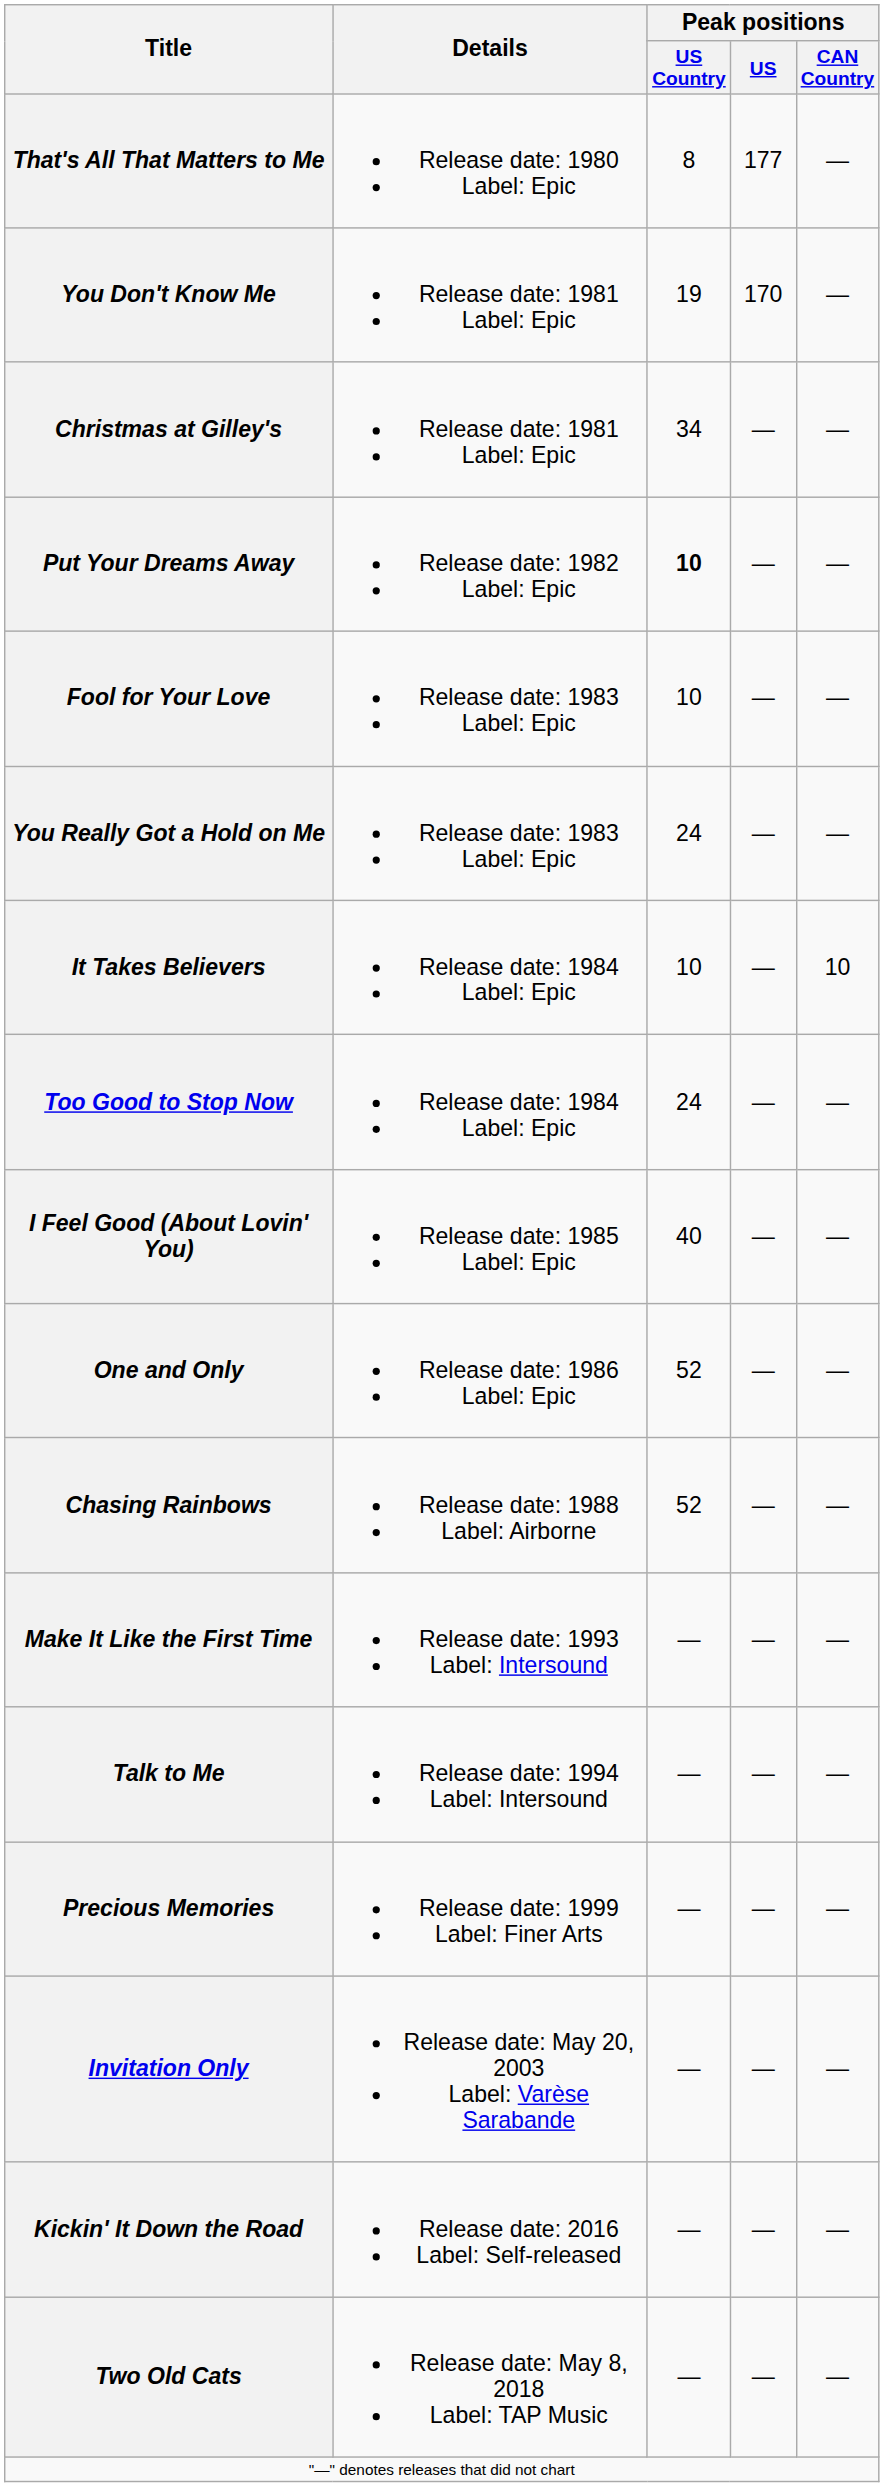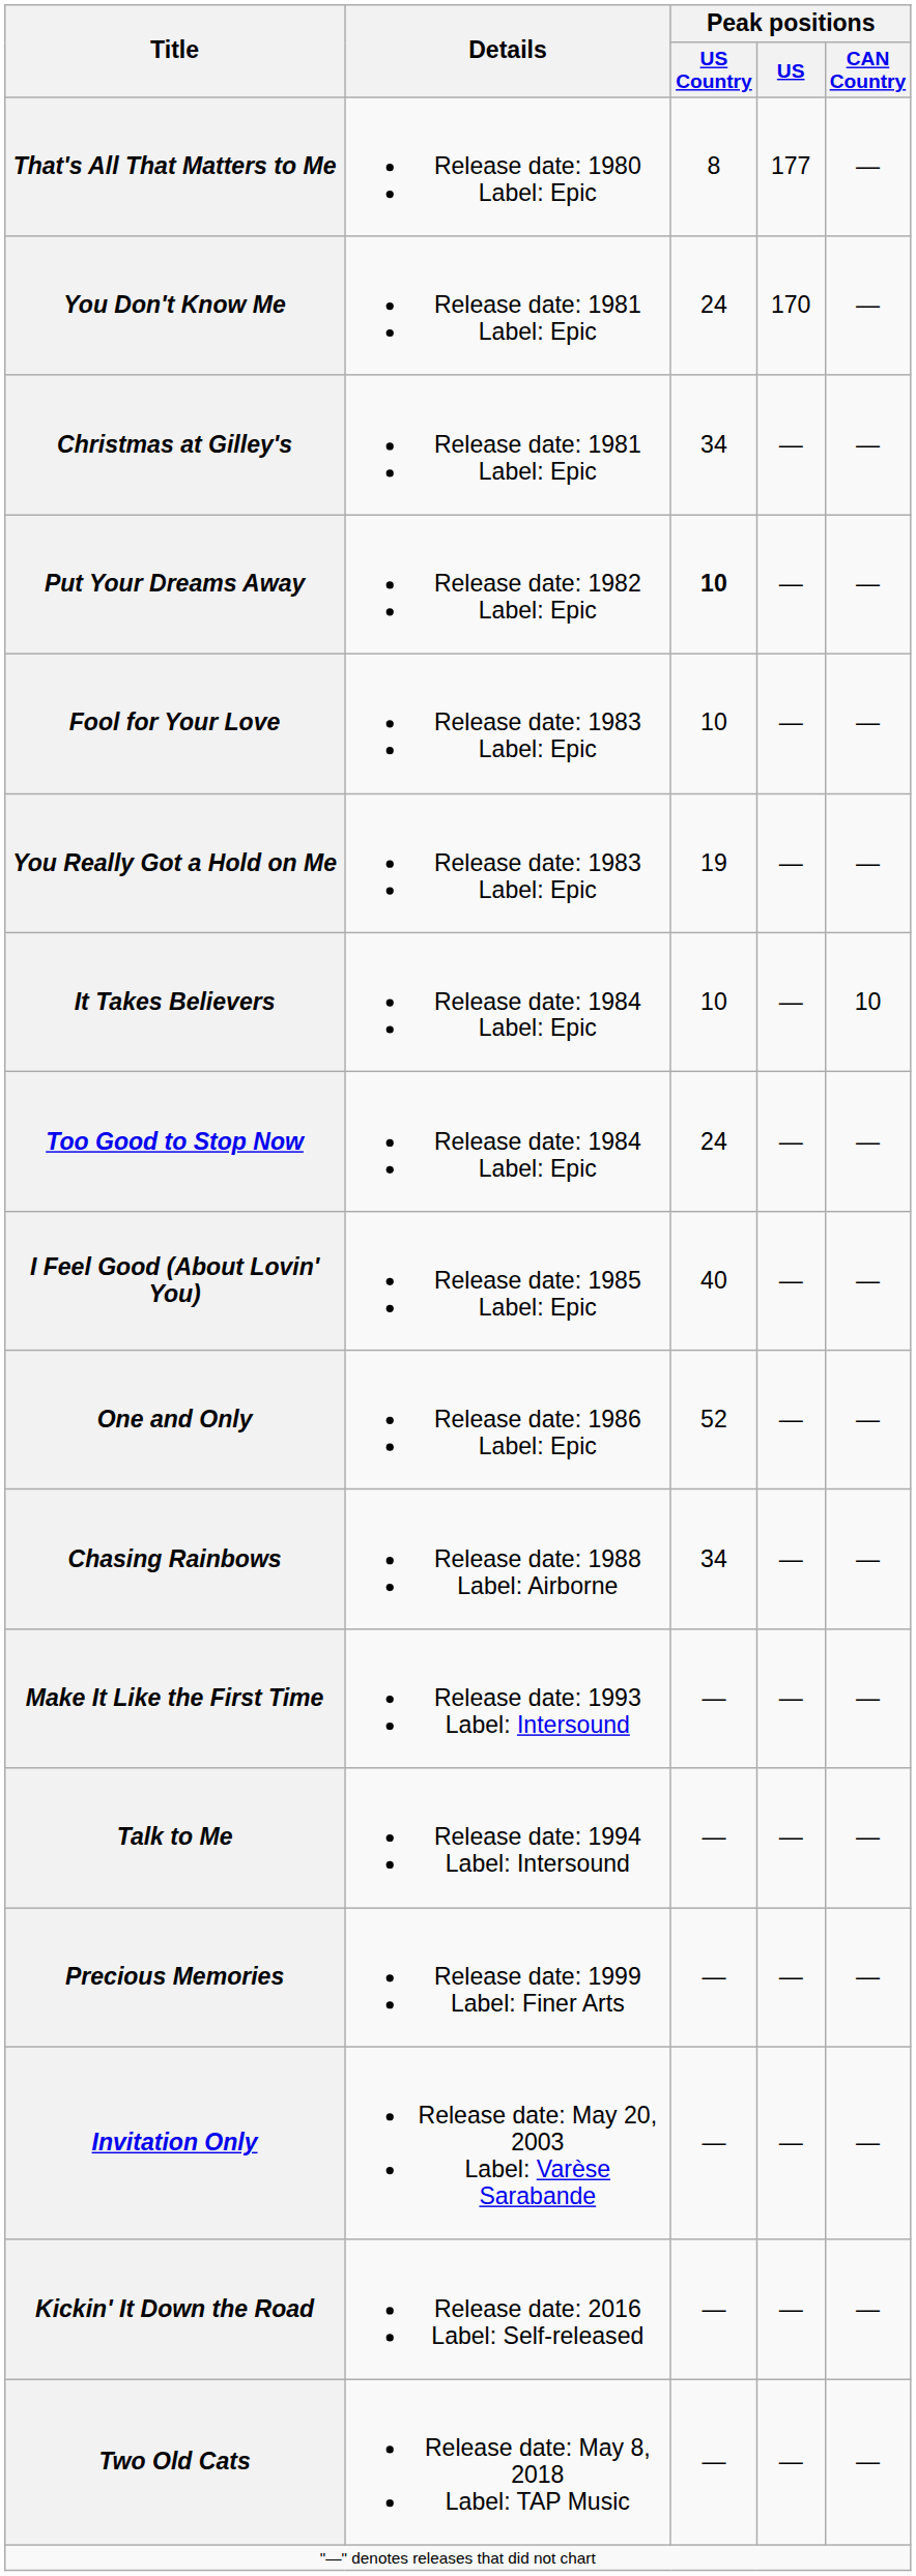You Don't Know Me | Peak positions / US Country: 19 -> 24
You Really Got a Hold on Me | Peak positions / US Country: 24 -> 19
Chasing Rainbows | Peak positions / US Country: 52 -> 34
